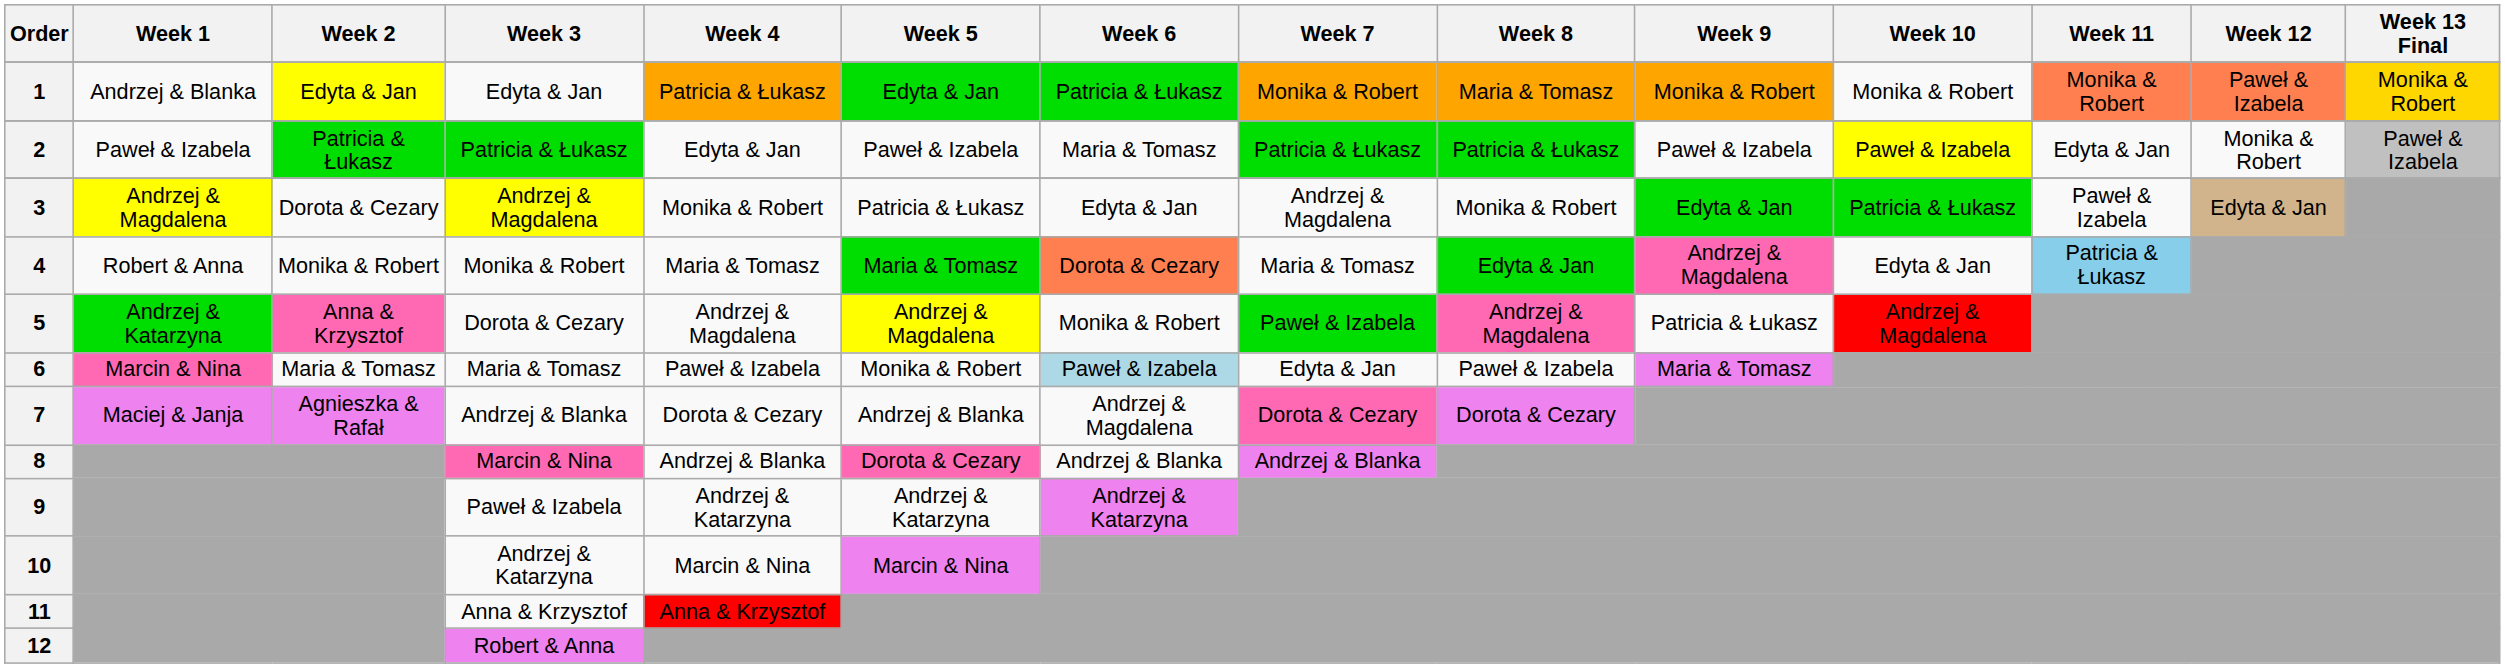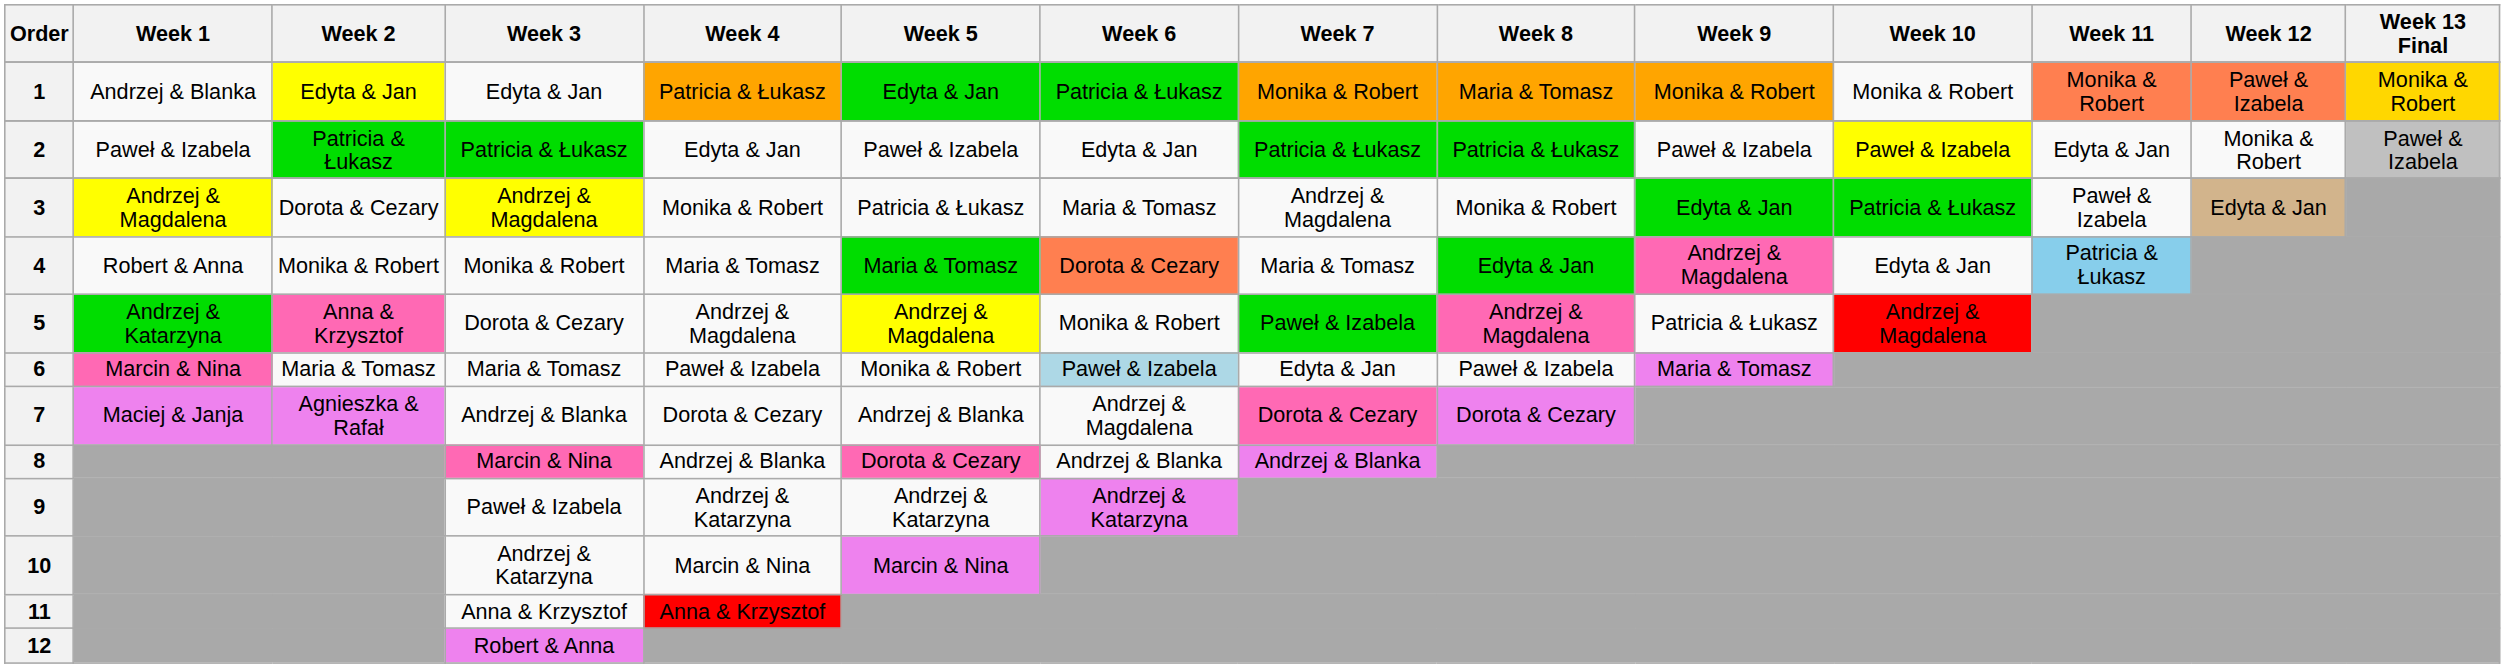2 | Week 6: Maria & Tomasz -> Edyta & Jan
3 | Week 6: Edyta & Jan -> Maria & Tomasz
